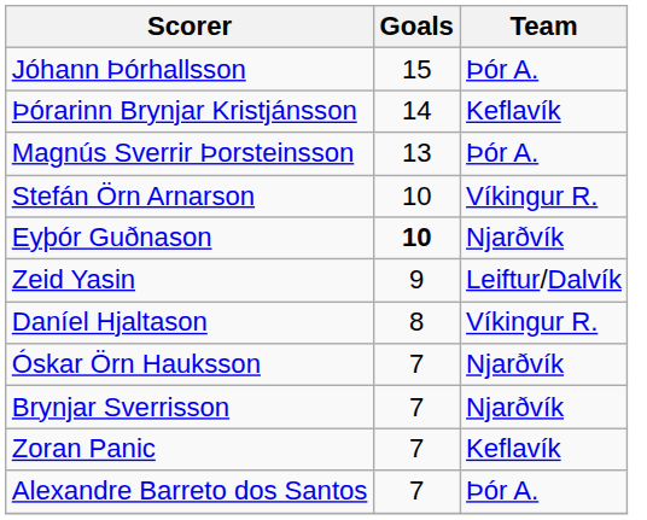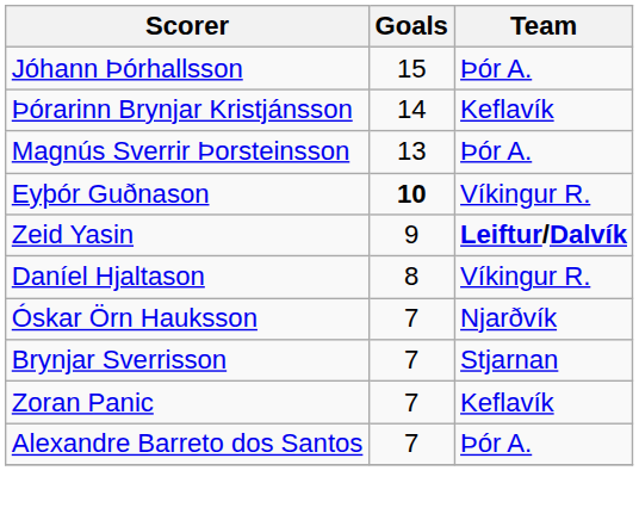- row: Stefán Örn Arnarson | 10 | Víkingur R.
Eyþór Guðnason | Team: Njarðvík -> Víkingur R.
Zeid Yasin | Team: normal -> bold
Brynjar Sverrisson | Team: Njarðvík -> Stjarnan
